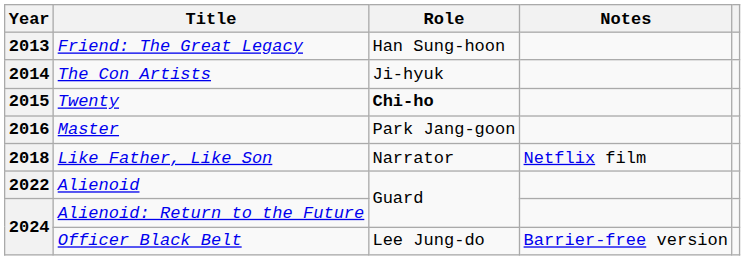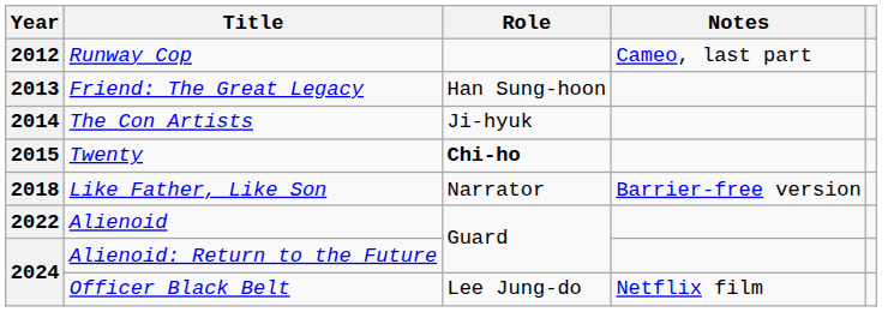+ row: 2012 | Runway Cop | Cameo, last part
- row: 2016 | Master | Park Jang-goon
Like Father, Like Son | Notes: Netflix film -> Barrier-free version
Officer Black Belt | Notes: Barrier-free version -> Netflix film
